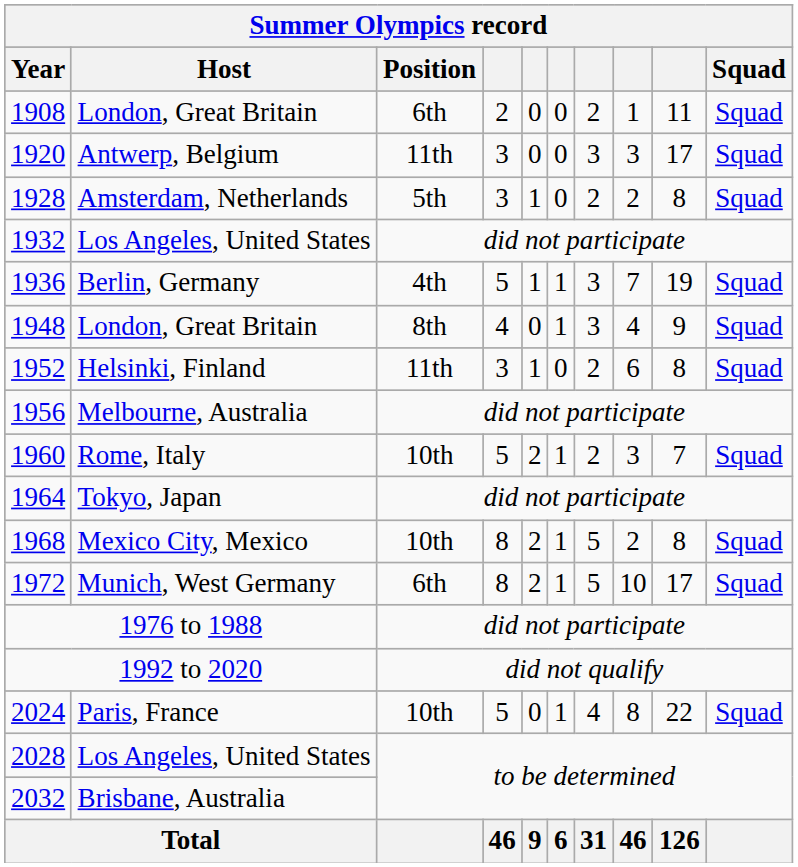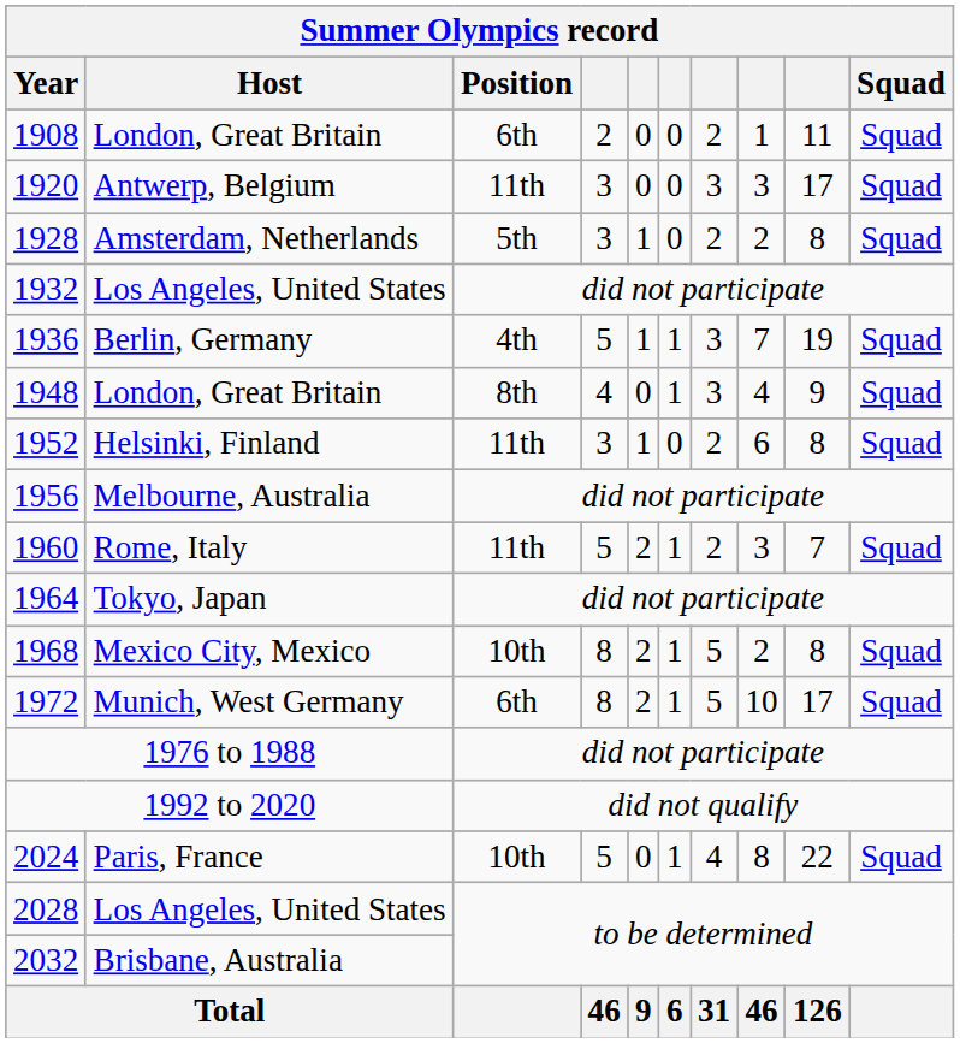1960 | Position: 10th -> 11th
